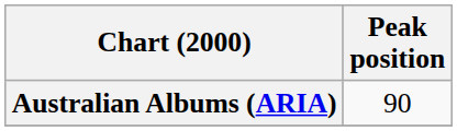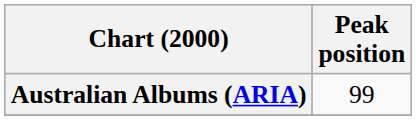Australian Albums (ARIA) | Peak position: 90 -> 99
